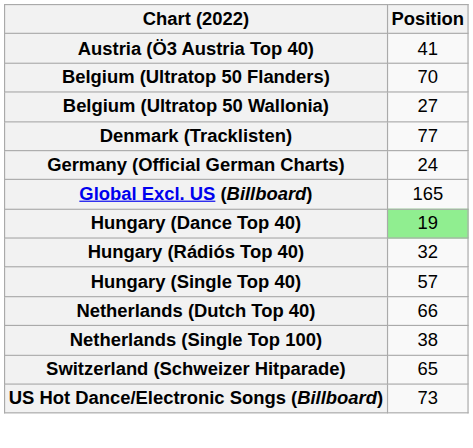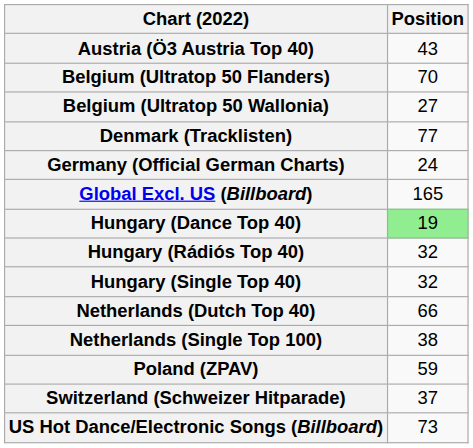Austria (Ö3 Austria Top 40) | Position: 41 -> 43
Hungary (Single Top 40) | Position: 57 -> 32
+ row: Poland (ZPAV) | 59
Switzerland (Schweizer Hitparade) | Position: 65 -> 37
